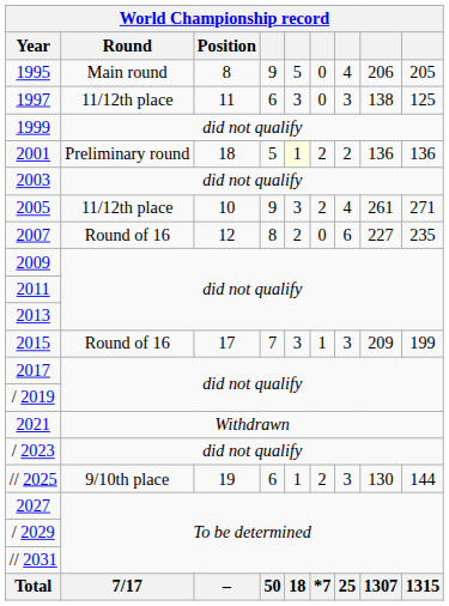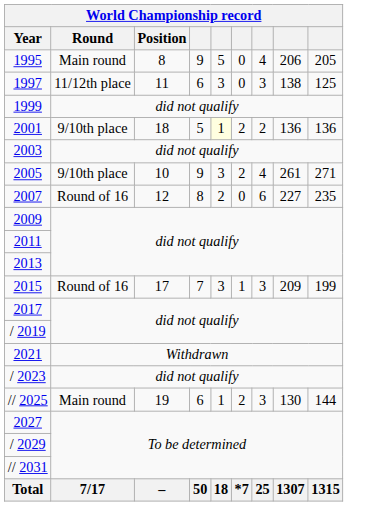2001 | Round: Preliminary round -> 9/10th place
2005 | Round: 11/12th place -> 9/10th place
// 2025 | Round: 9/10th place -> Main round
